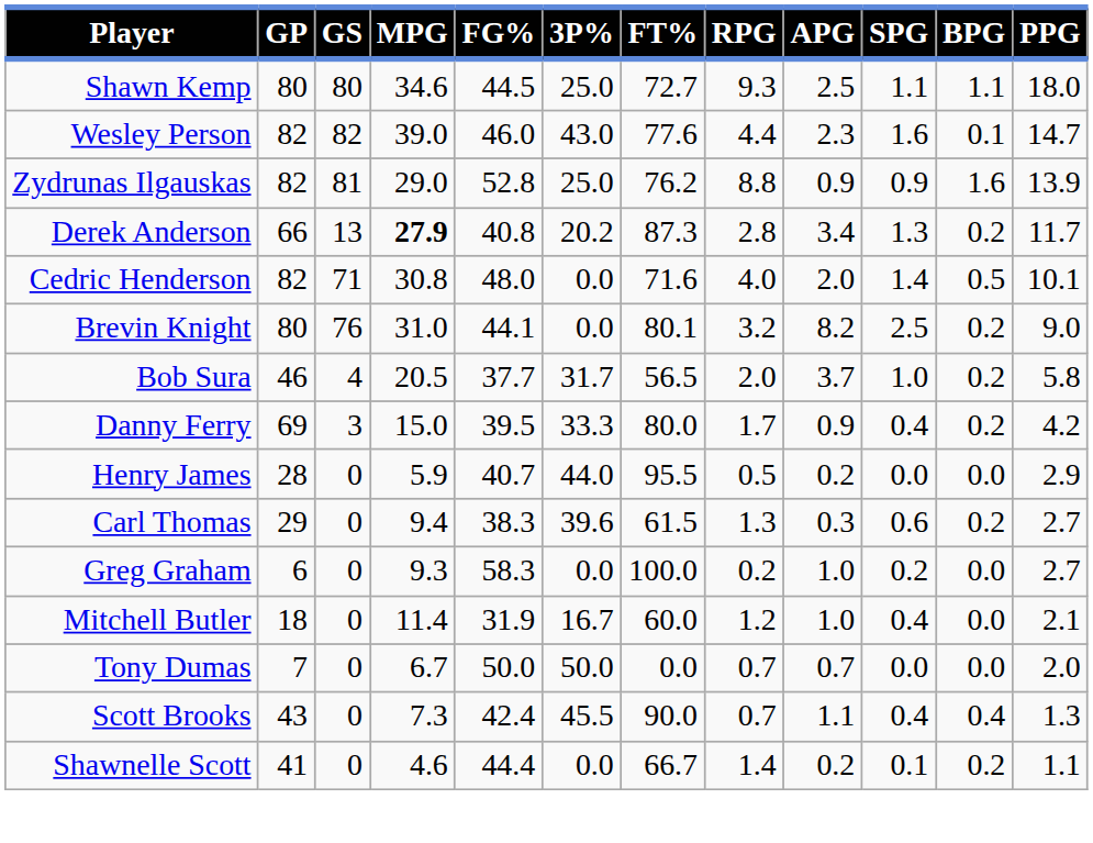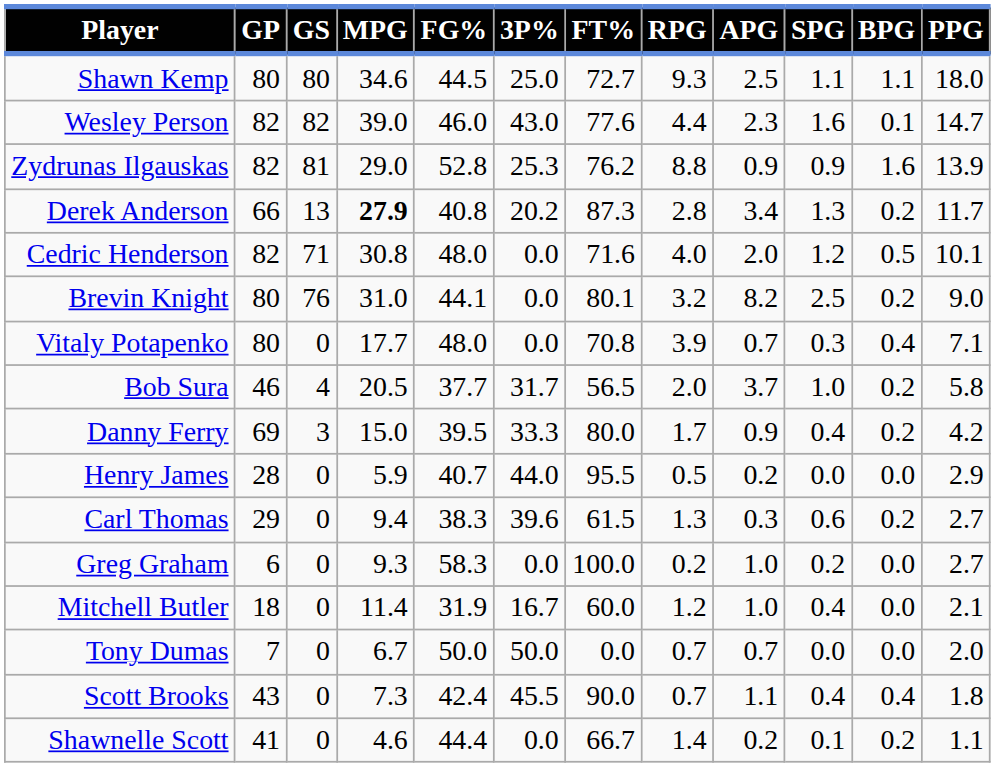Zydrunas Ilgauskas | 3P%: 25.0 -> 25.3
Cedric Henderson | SPG: 1.4 -> 1.2
+ row: Vitaly Potapenko | 80 | 0 | 17.7 | 48.0 | 0.0 | 70.8 | 3.9 | 0.7 | 0.3 | 0.4 | 7.1
Scott Brooks | PPG: 1.3 -> 1.8
